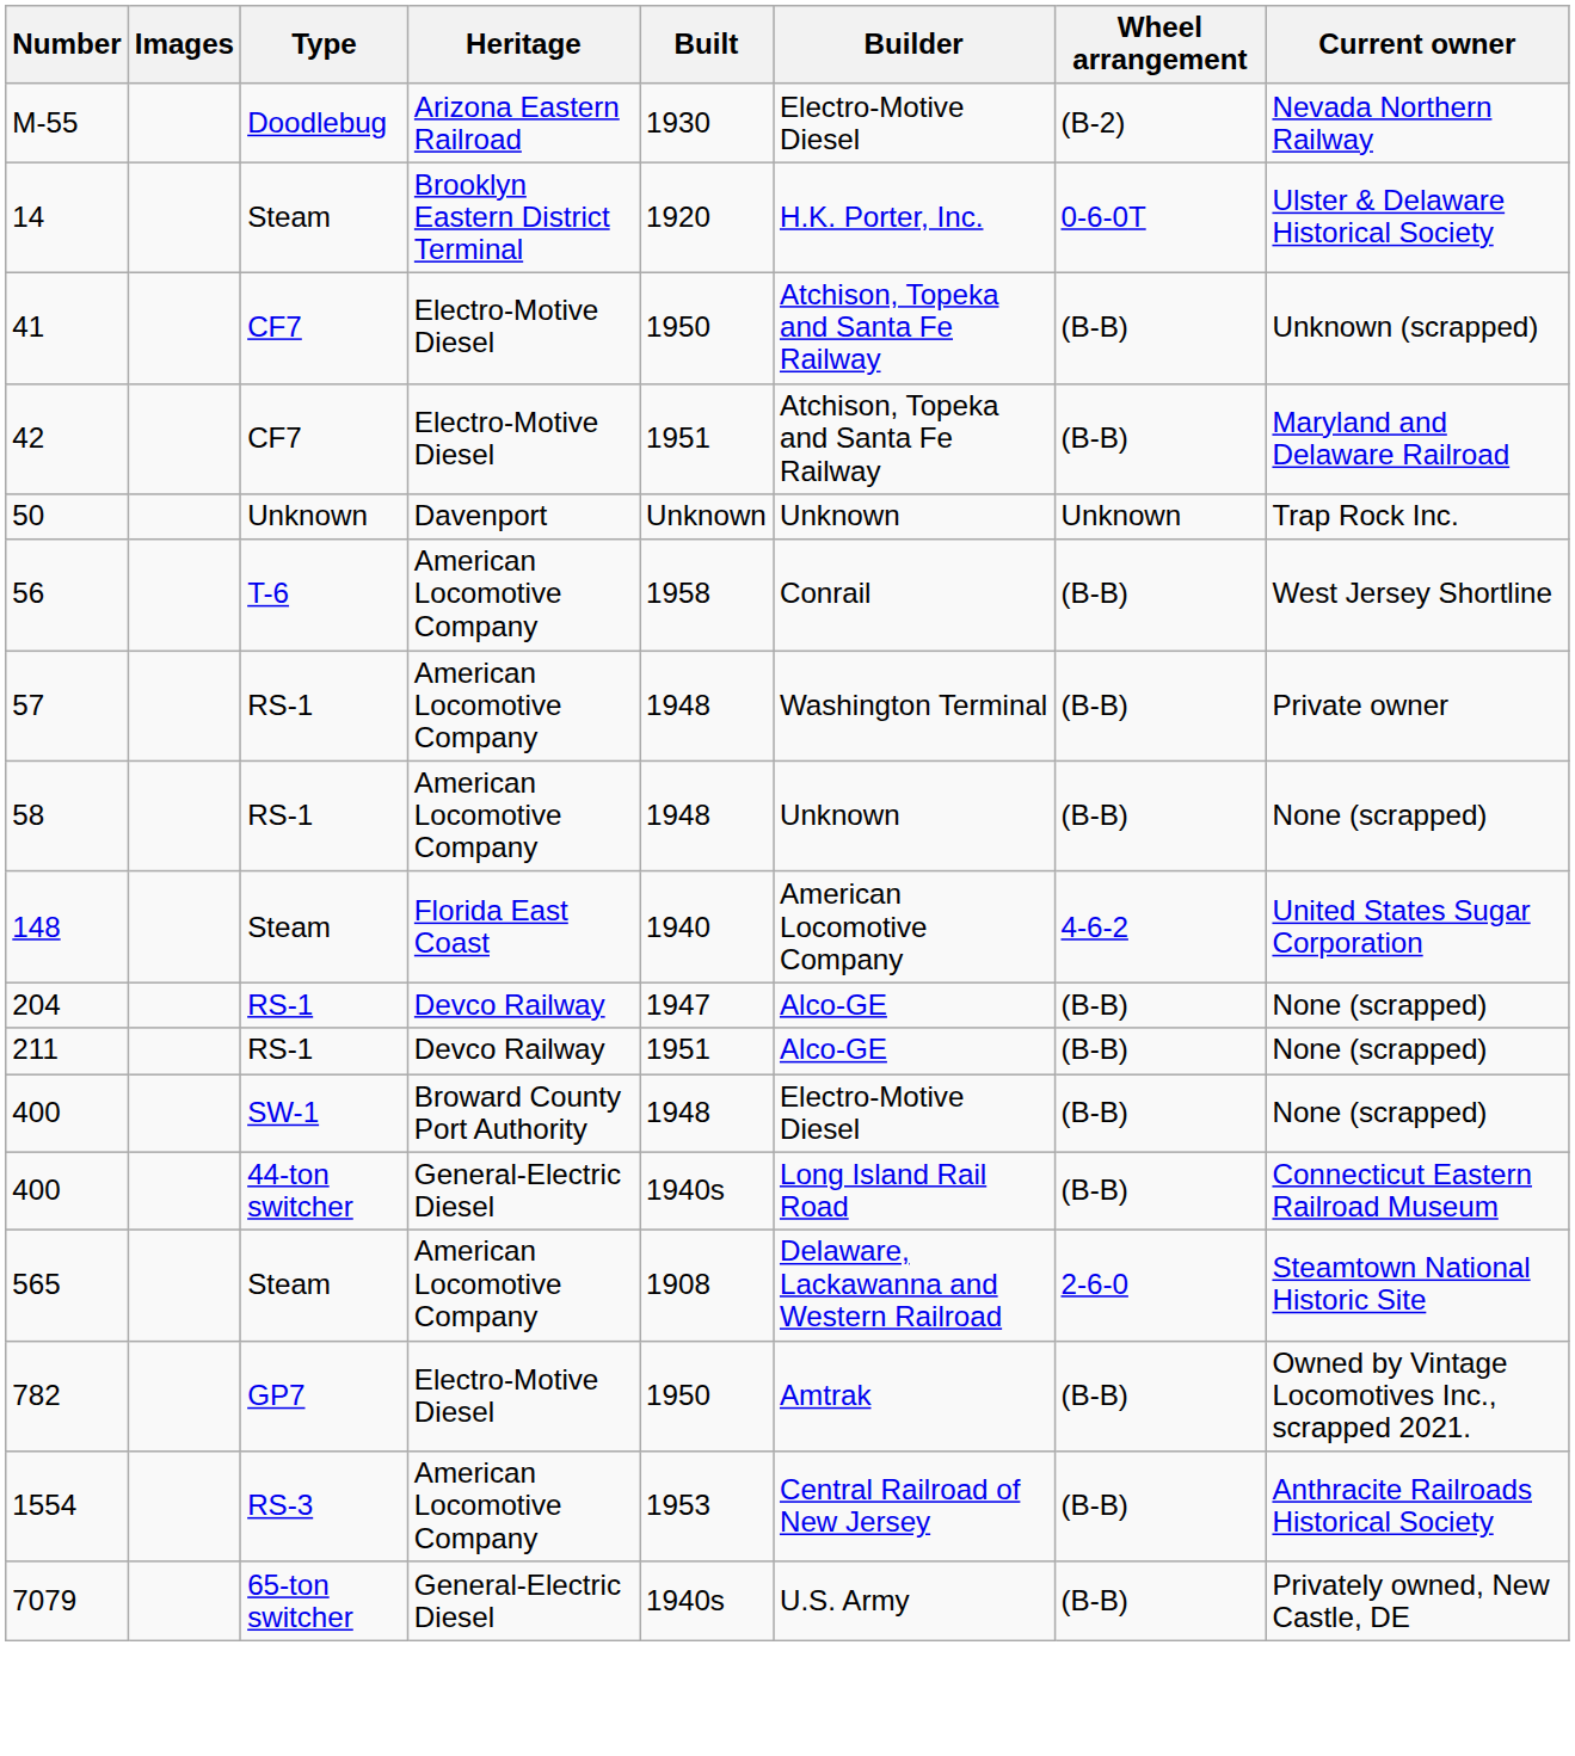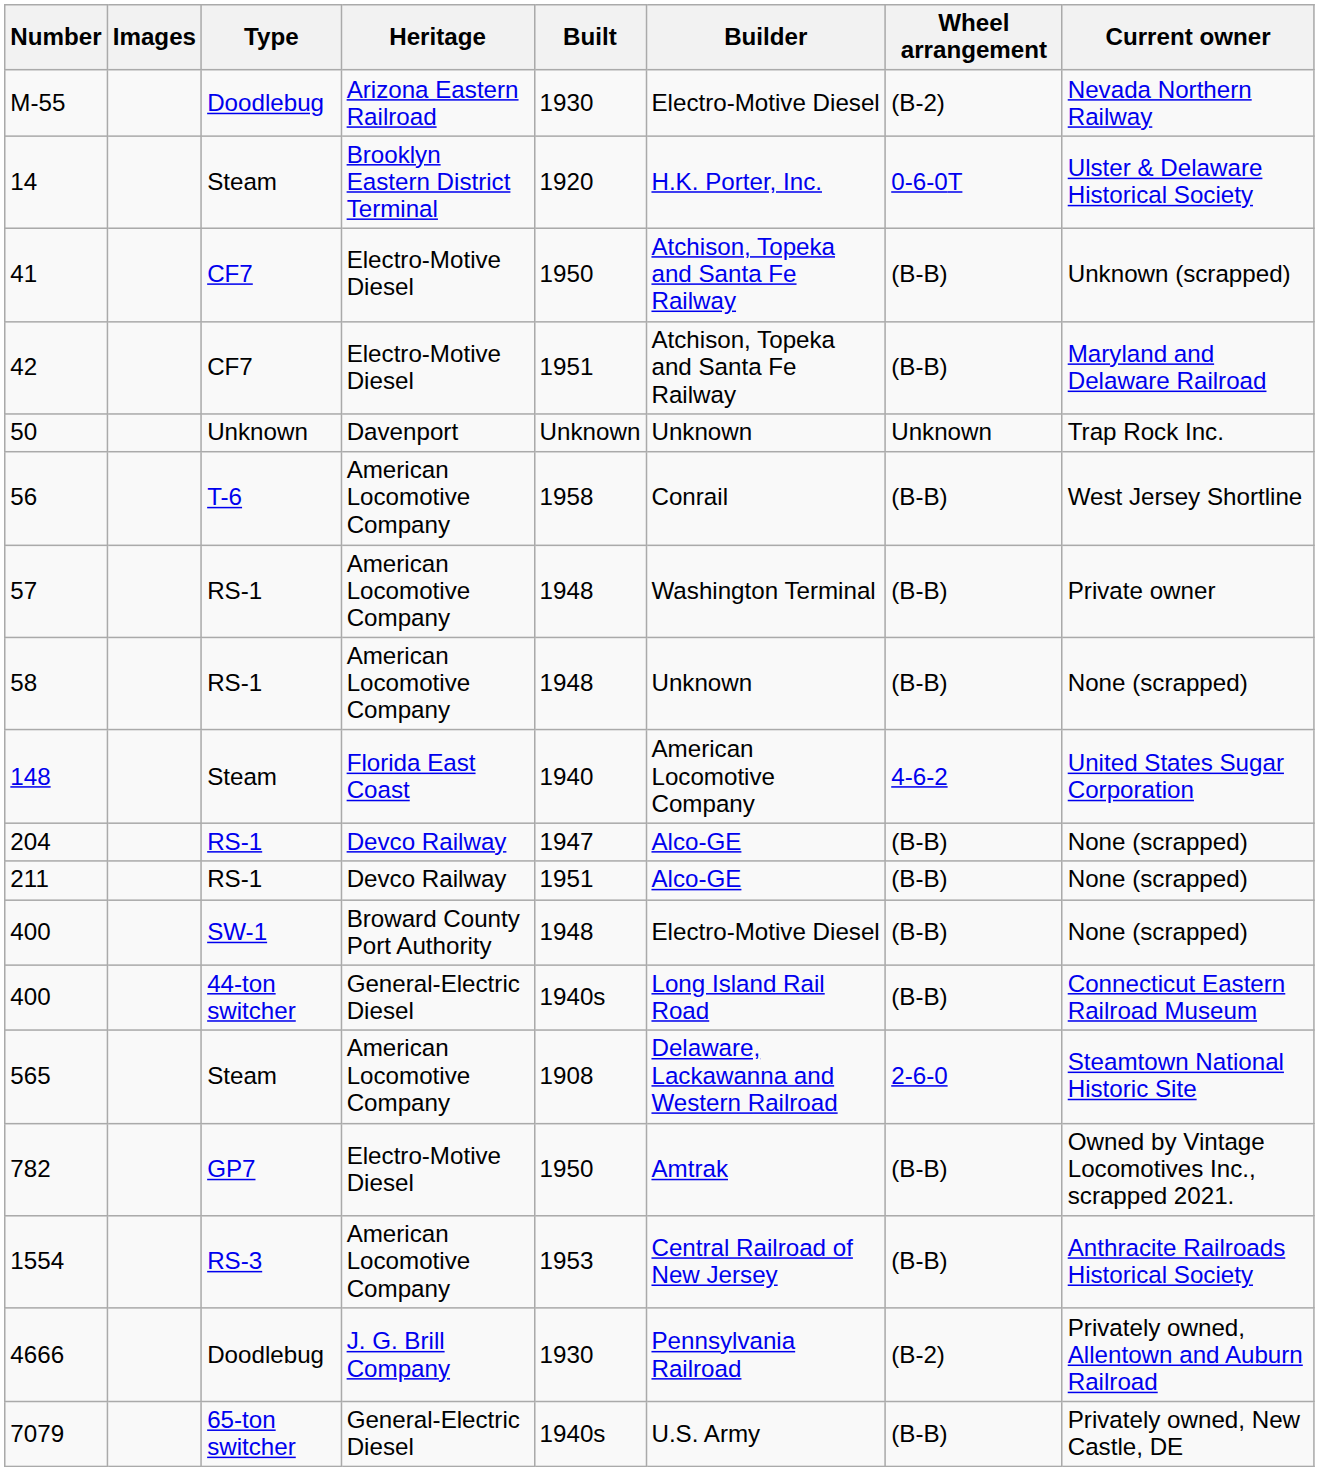+ row: 4666 | Doodlebug | J. G. Brill Company | 1930 | Pennsylvania Railroad | (B-2) | Privately owned, Allentown and Auburn Railroad
